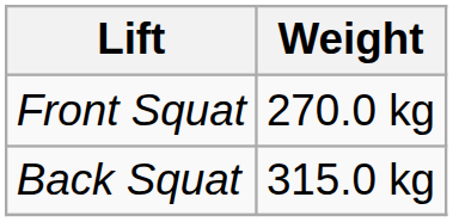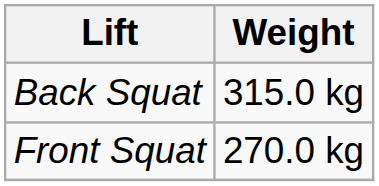rows swapped: Front Squat <-> Back Squat
